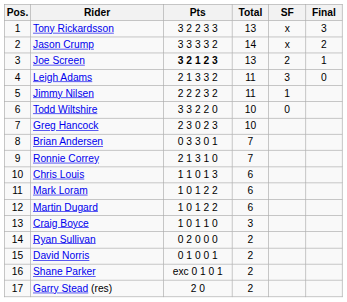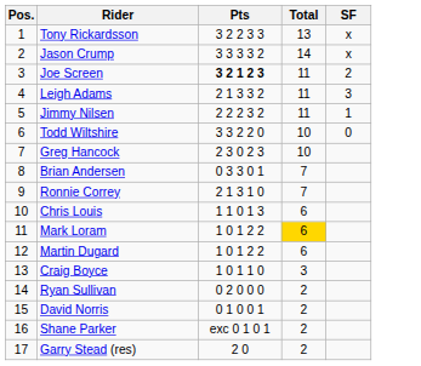- column: Final | 3 | 2 | 1 | 0
Joe Screen | Total: 13 -> 11
Mark Loram | Total: no background -> gold background
